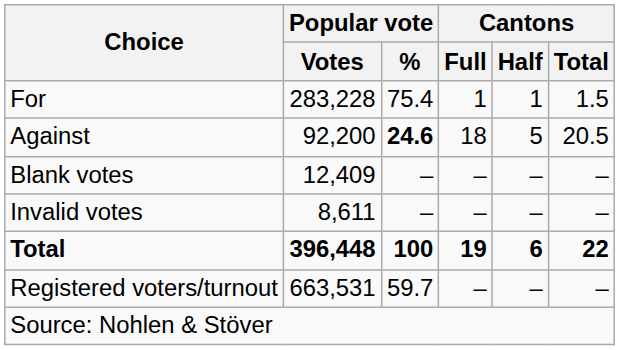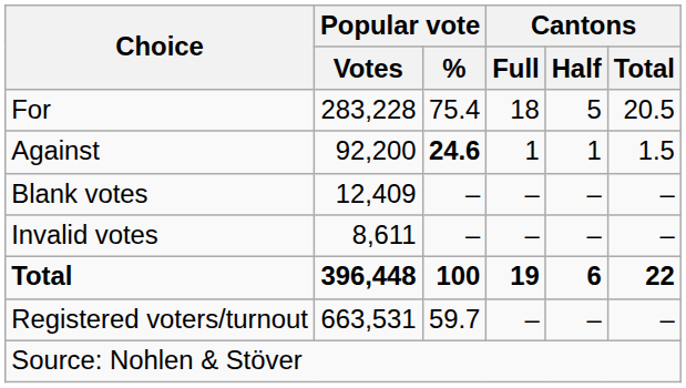For | Cantons / Full: 1 -> 18
For | Cantons / Half: 1 -> 5
For | Cantons / Total: 1.5 -> 20.5
Against | Cantons / Full: 18 -> 1
Against | Cantons / Half: 5 -> 1
Against | Cantons / Total: 20.5 -> 1.5
